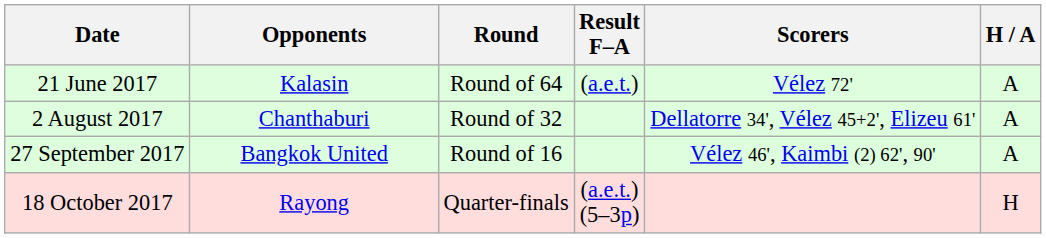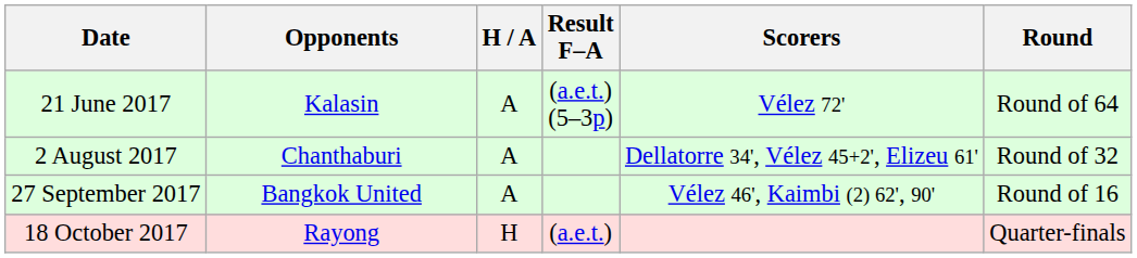columns swapped: H / A <-> Round
21 June 2017 | Result F–A: (a.e.t.) -> (a.e.t.) (5–3p)
18 October 2017 | Result F–A: (a.e.t.) (5–3p) -> (a.e.t.)
